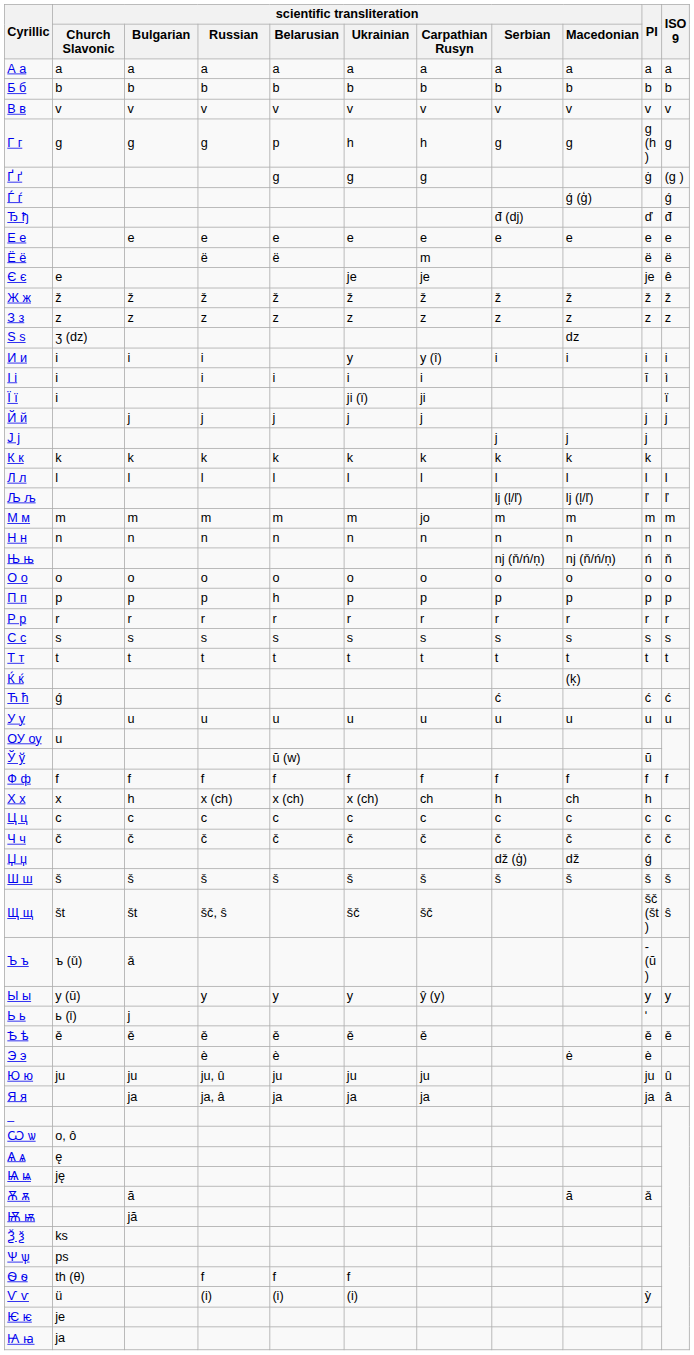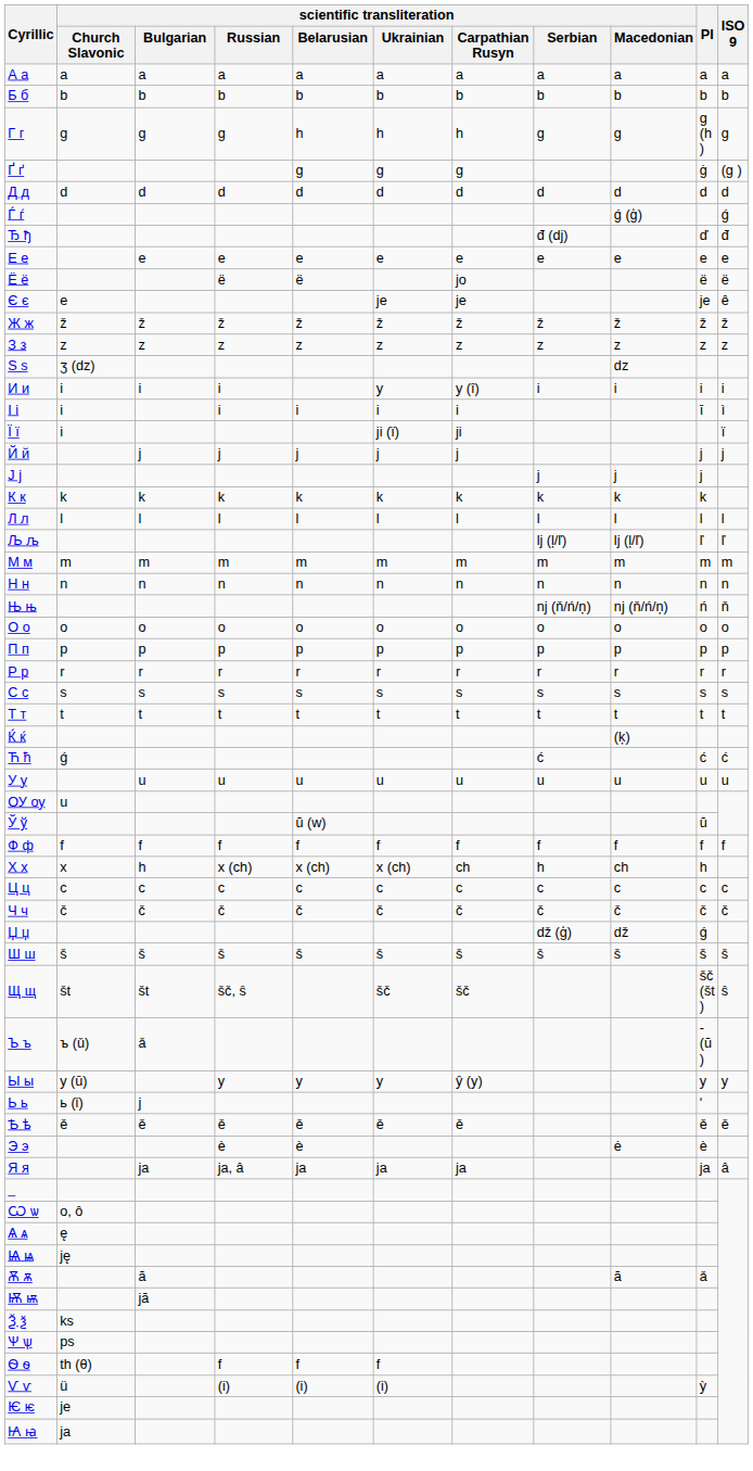- row: В в | v | v | v | v | v | v | v | v | v | v
Г г | scientific transliteration / Belarusian: p -> h
+ row: Д д | d | d | d | d | d | d | d | d | d | d
Ё ё | scientific transliteration / Carpathian Rusyn: m -> jo
М м | scientific transliteration / Carpathian Rusyn: jo -> m
П п | scientific transliteration / Belarusian: h -> p
- row: Ю ю | ju | ju | ju, û | ju | ju | ju | ju | û
